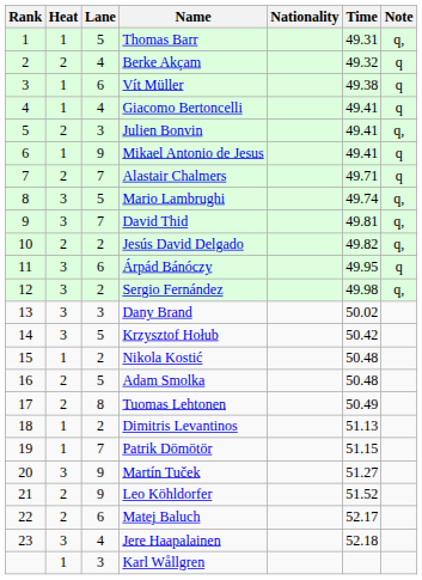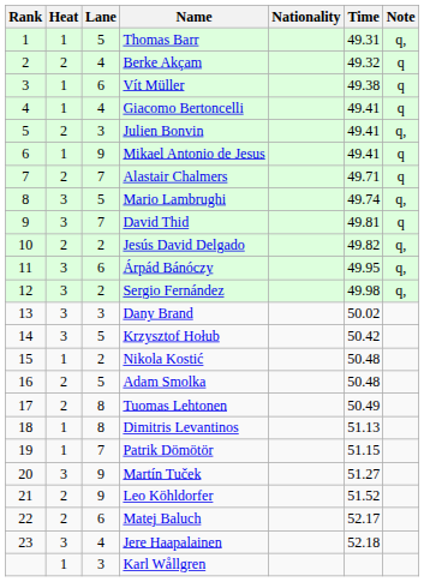David Thid | Note: q, -> q
Árpád Bánóczy | Note: q -> q,
Dimitris Levantinos | Lane: 2 -> 8
